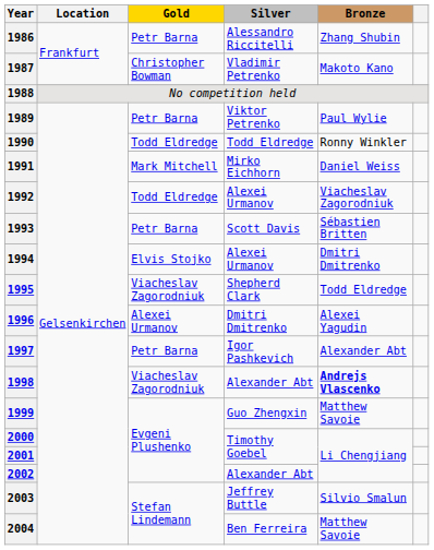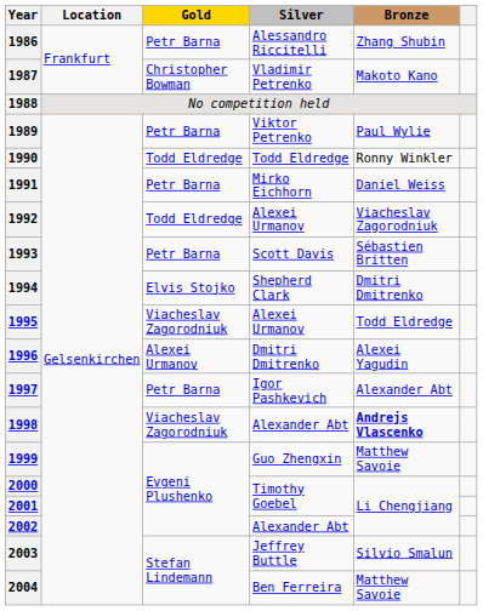1991 | Gold: Mark Mitchell -> Petr Barna
1994 | Silver: Alexei Urmanov -> Shepherd Clark
1995 | Silver: Shepherd Clark -> Alexei Urmanov
